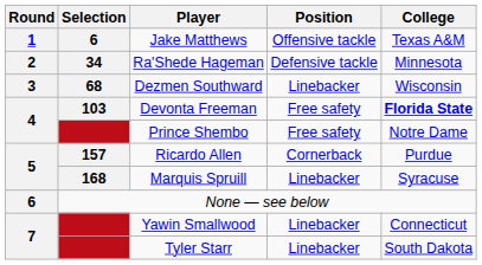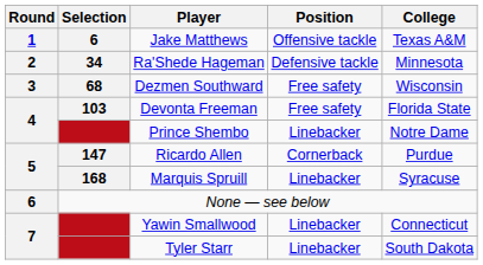Dezmen Southward | Position: Linebacker -> Free safety
Devonta Freeman | College: bold -> normal
Prince Shembo | Position: Free safety -> Linebacker
Ricardo Allen | Selection: 157 -> 147
